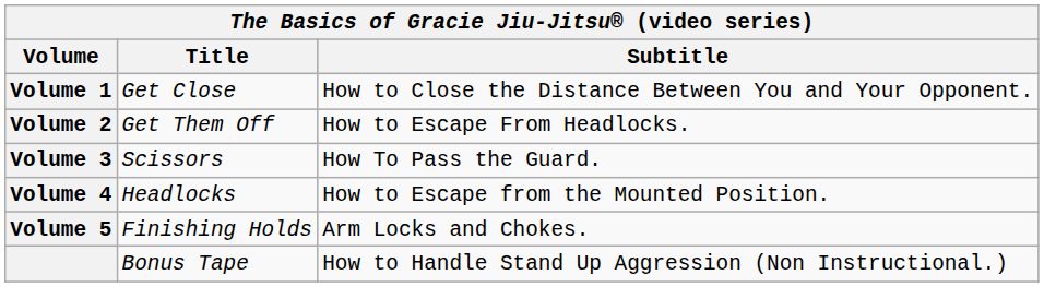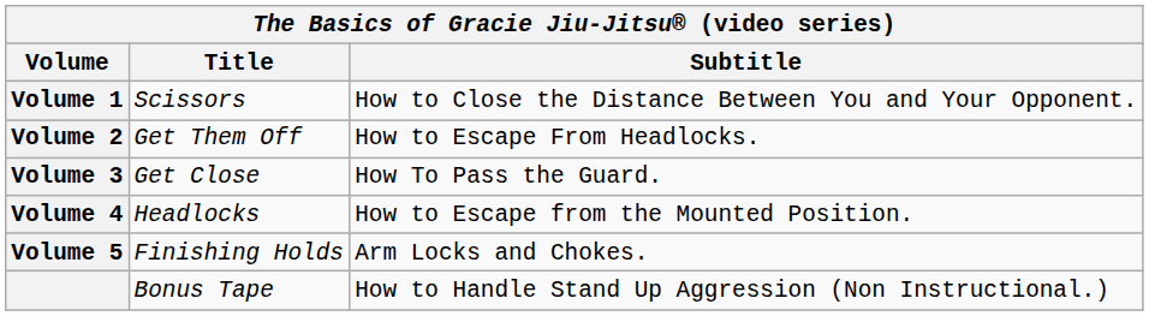Volume 1 | Title: Get Close -> Scissors
Volume 3 | Title: Scissors -> Get Close
